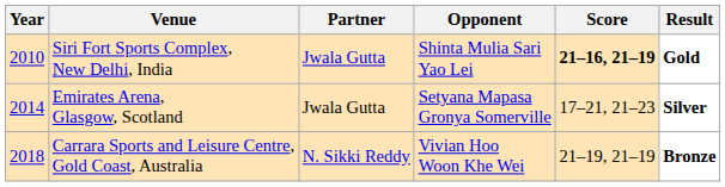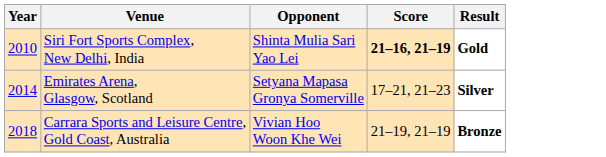- column: Partner | Jwala Gutta | Jwala Gutta | N. Sikki Reddy
